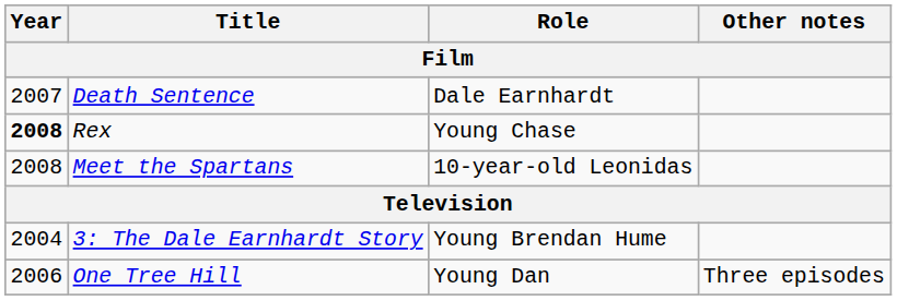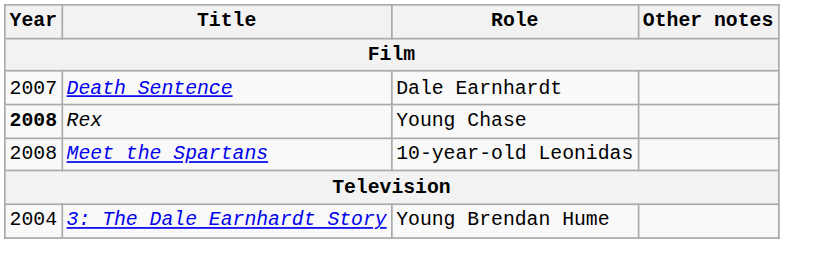- row: 2006 | One Tree Hill | Young Dan | Three episodes
